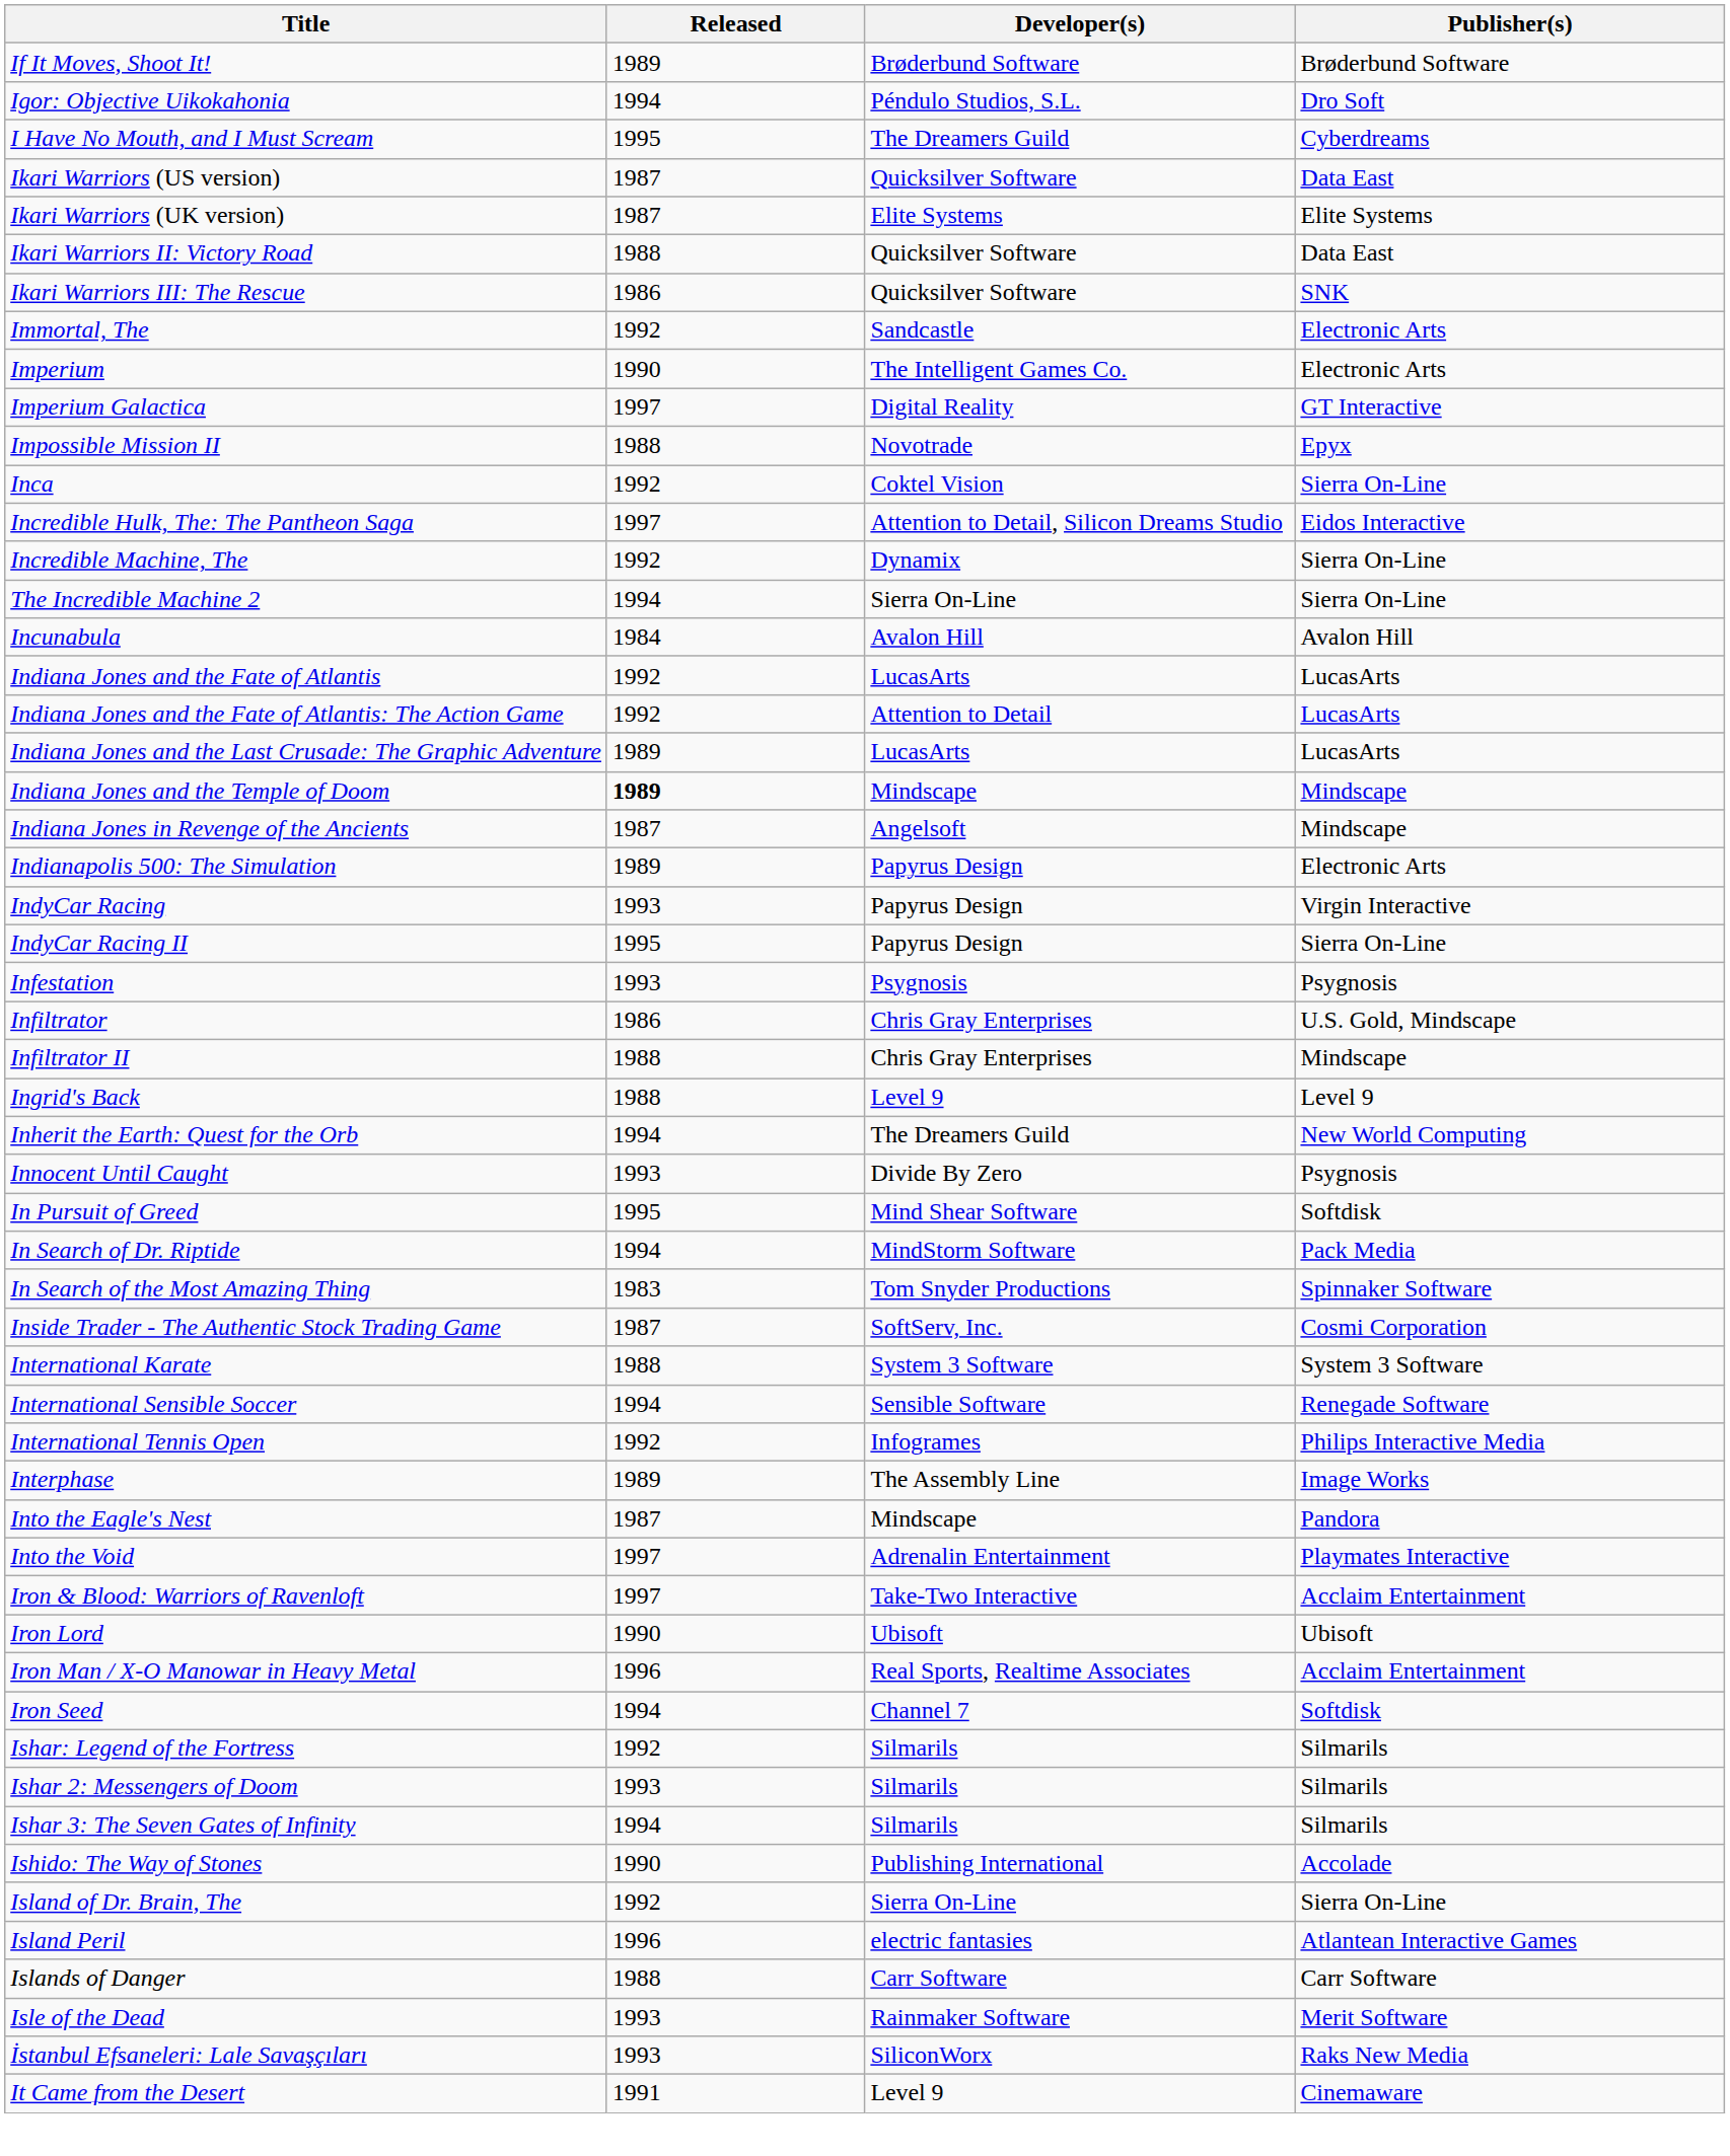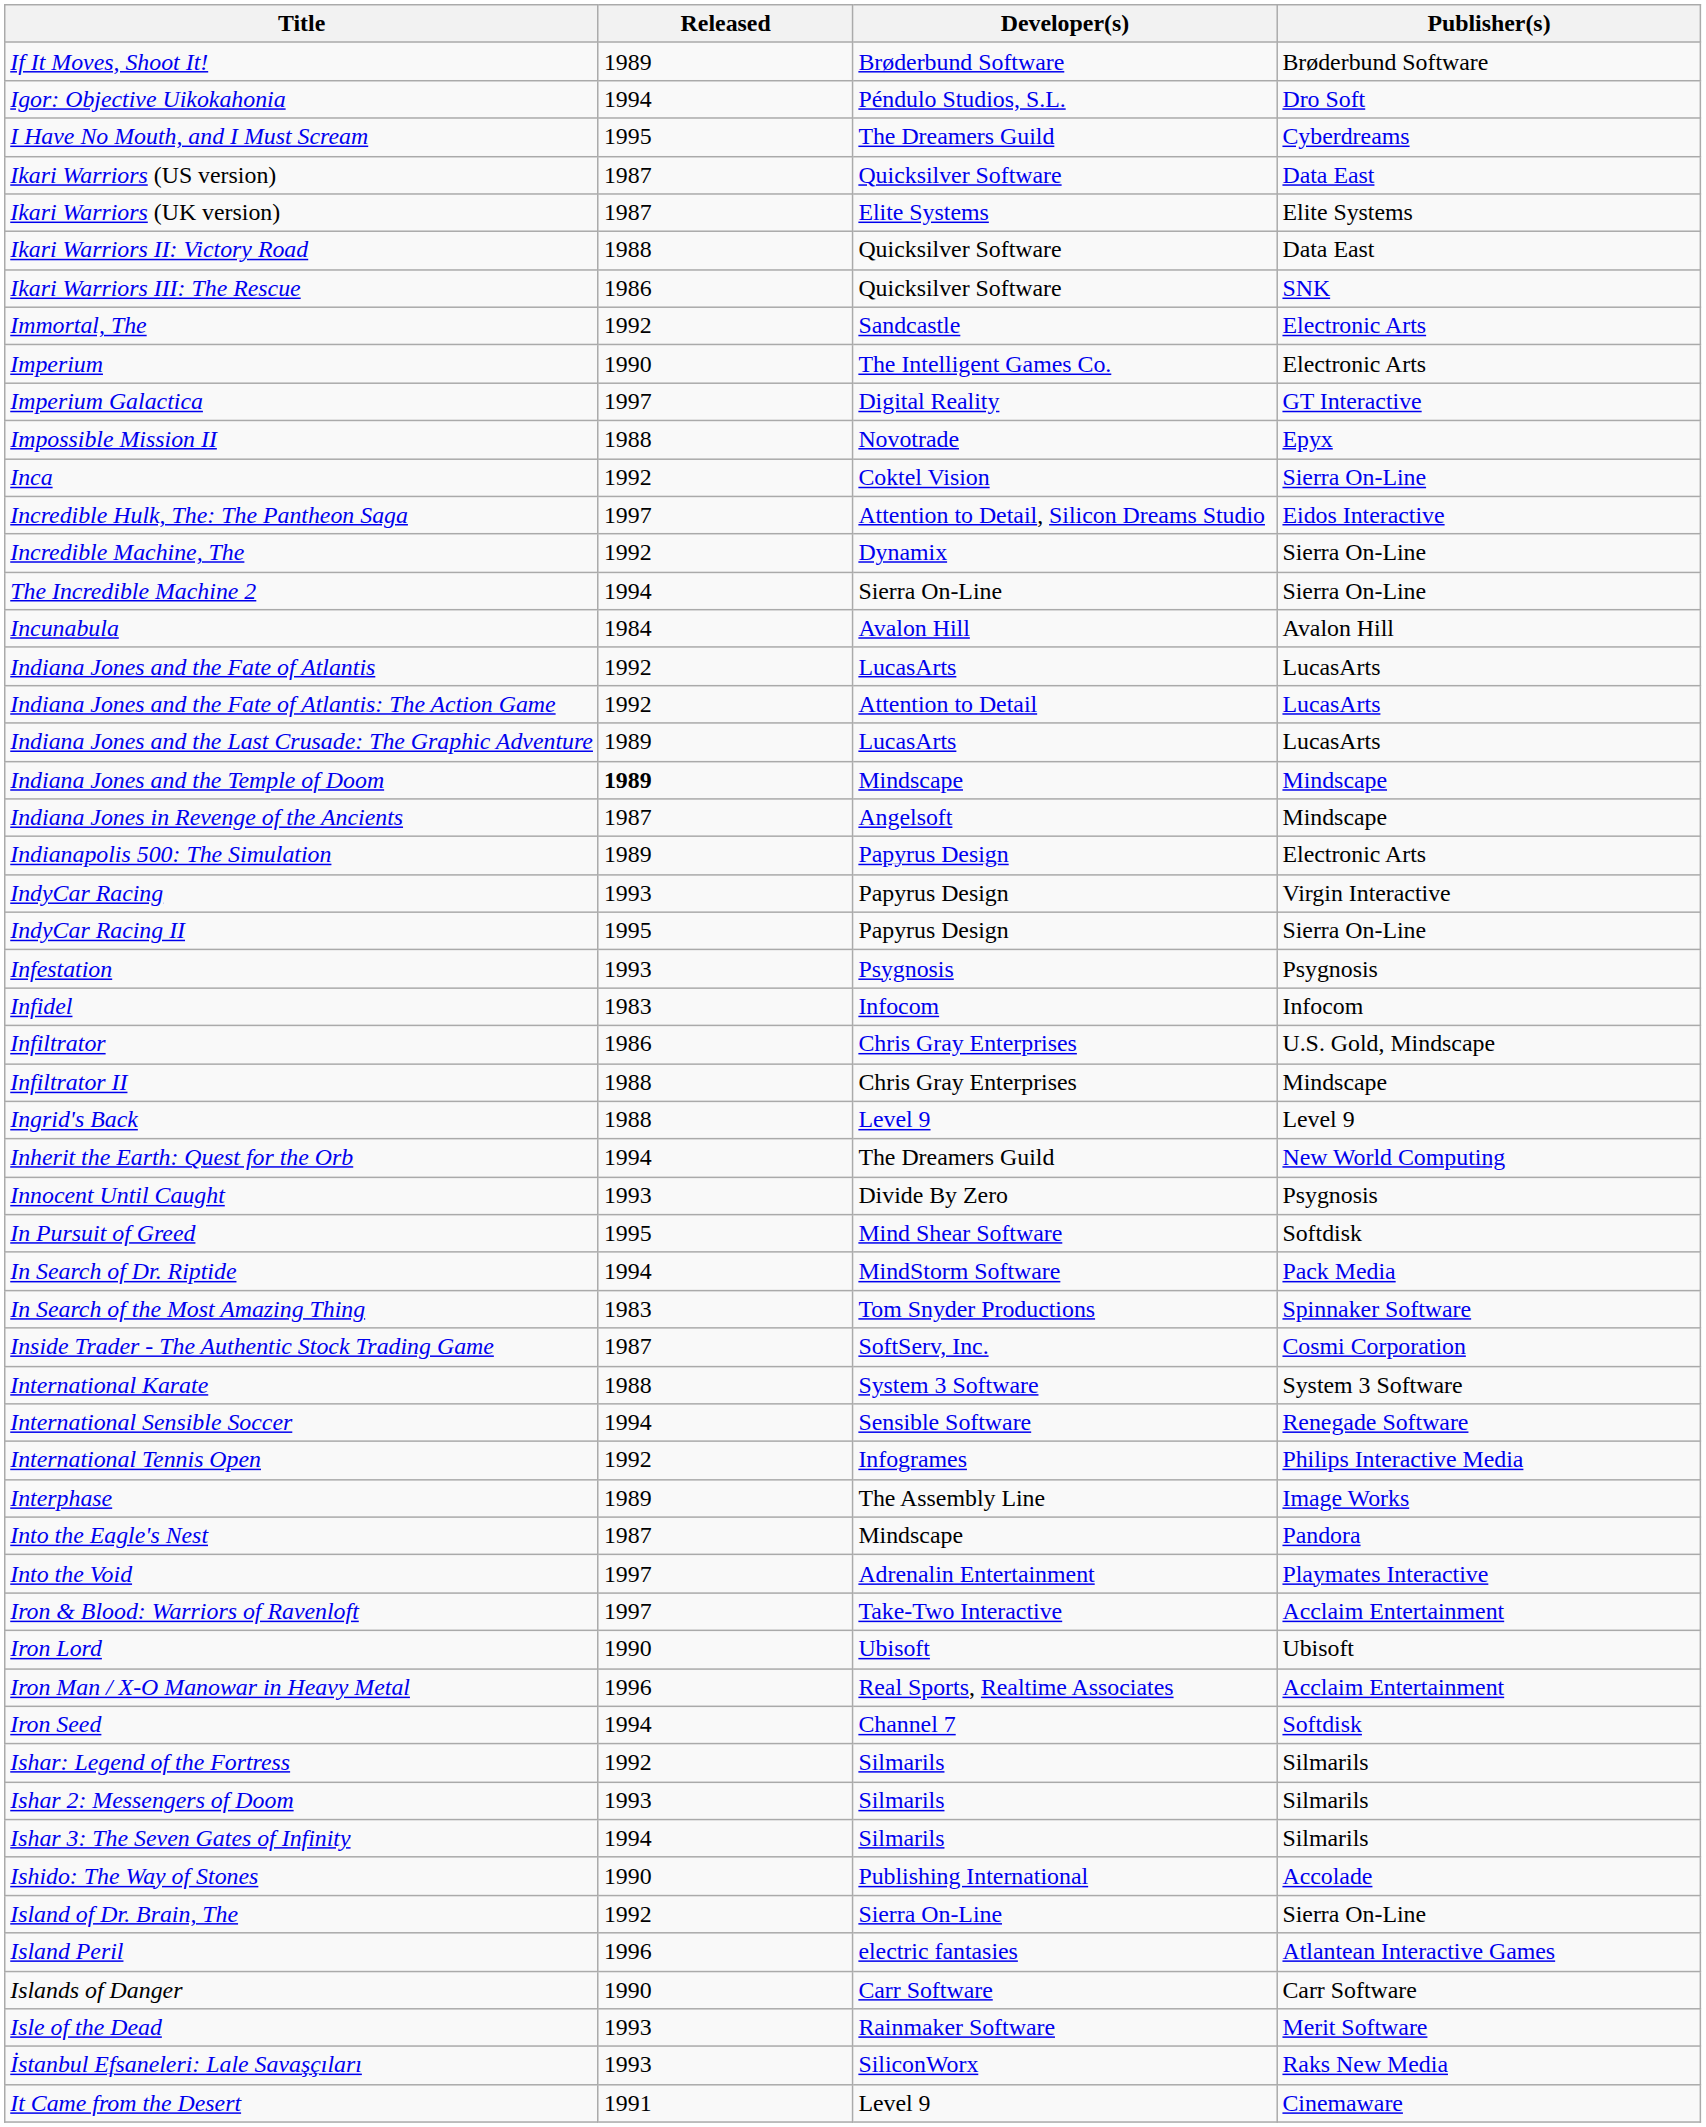+ row: Infidel | 1983 | Infocom | Infocom
Islands of Danger | Released: 1988 -> 1990
